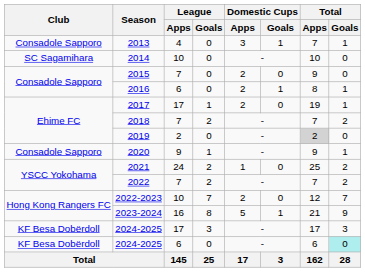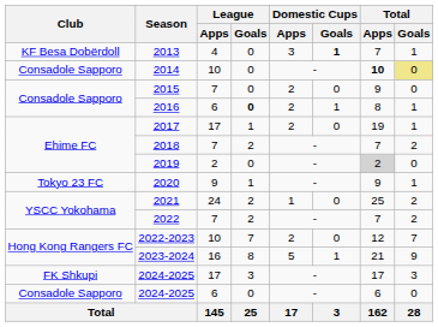2013 | Club: Consadole Sapporo -> KF Besa Dobërdoll
2013 | Domestic Cups / Goals: normal -> bold
2014 | Club: SC Sagamihara -> Consadole Sapporo
2014 | Total / Apps: normal -> bold
2014 | Total / Goals: no background -> khaki background
2016 | League / Goals: normal -> bold
2020 | Club: Consadole Sapporo -> Tokyo 23 FC
2024-2025 / 17 | Club: KF Besa Dobërdoll -> FK Shkupi
2024-2025 / 6 | Club: KF Besa Dobërdoll -> Consadole Sapporo
2024-2025 / 6 | Total / Goals: paleturquoise background -> no background
